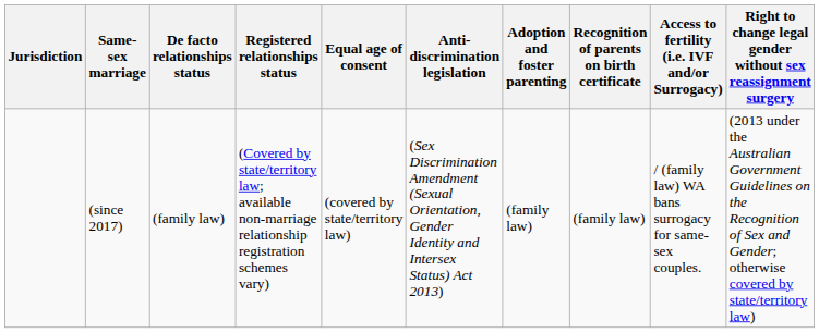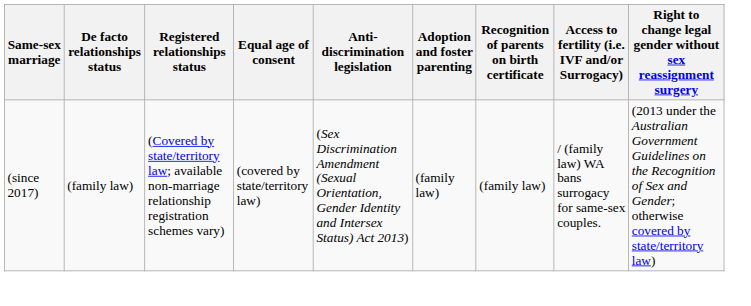- column: Jurisdiction
